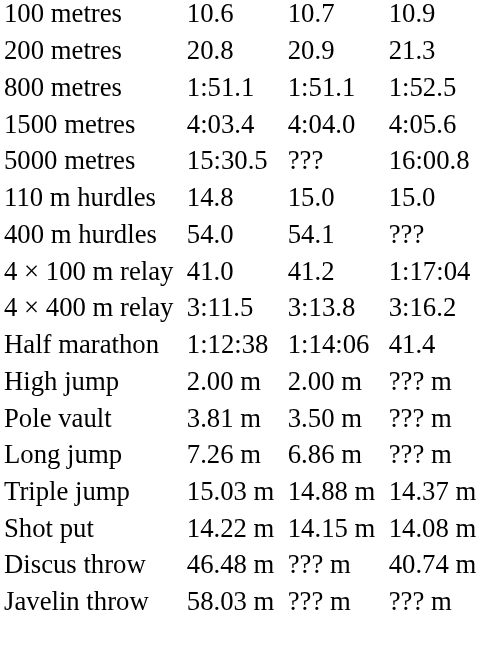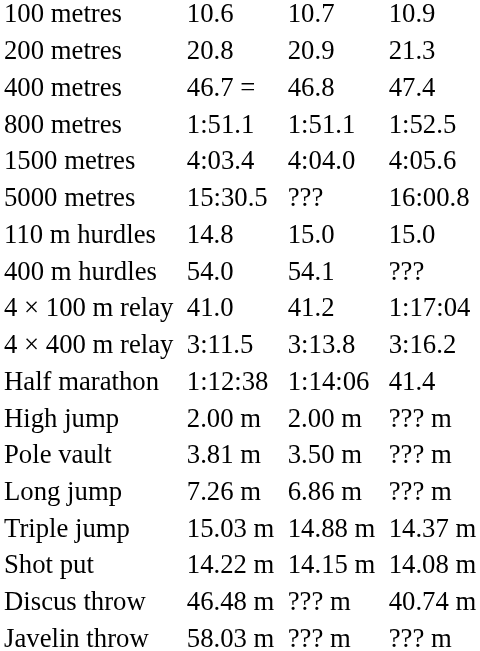+ row: 400 metres | 46.7 = | 46.8 | 47.4
